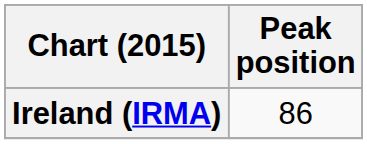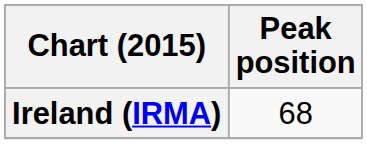Ireland (IRMA) | Peak position: 86 -> 68
